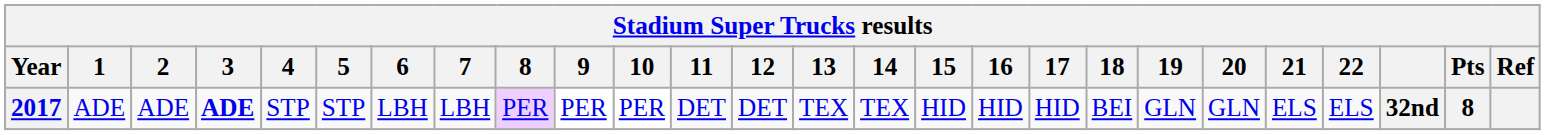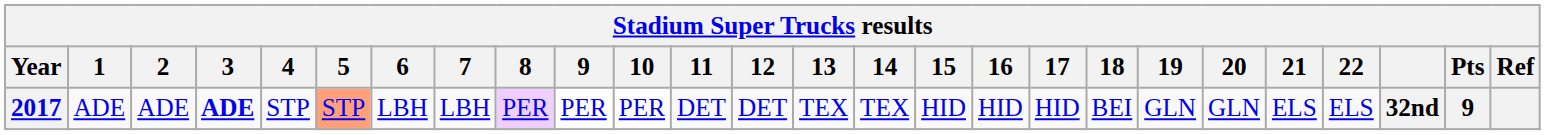2017 | 5: no background -> lightsalmon background
2017 | Pts: 8 -> 9
